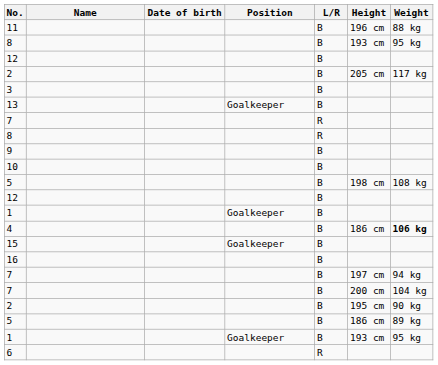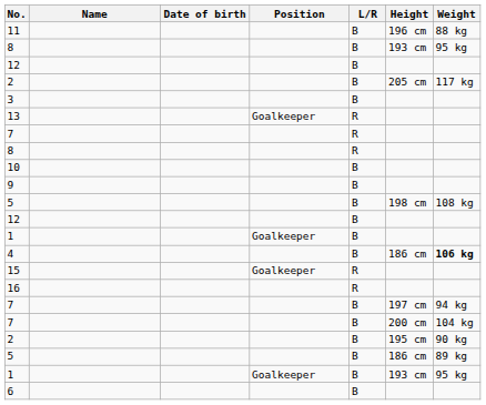13 | L/R: B -> R
rows swapped: 9 <-> 10
15 | L/R: B -> R
16 | L/R: B -> R
6 | L/R: R -> B
